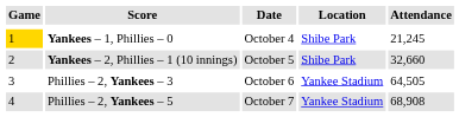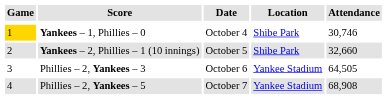Yankees – 1, Phillies – 0 | Attendance: 21,245 -> 30,746
